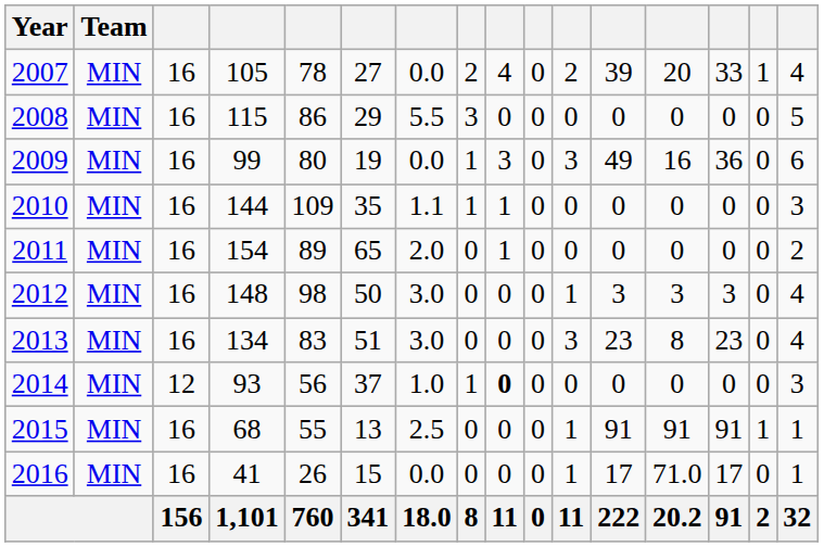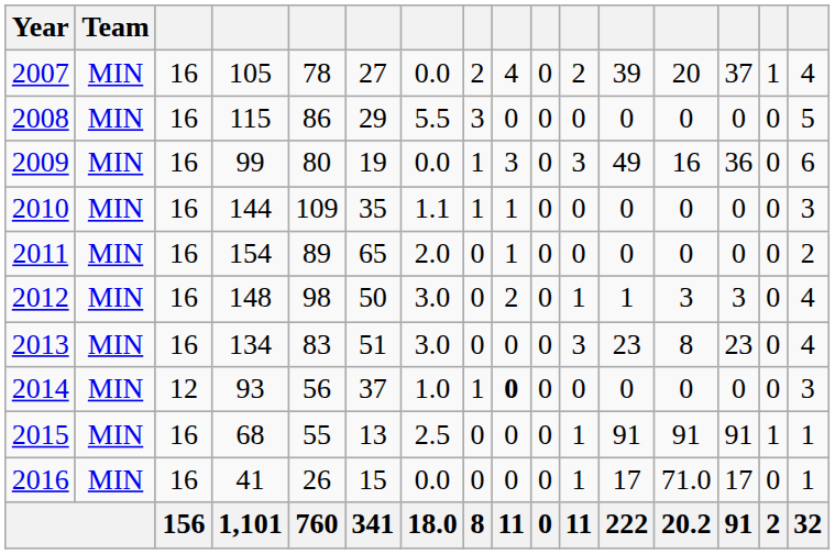2007 | column 14: 33 -> 37
2012 | column 9: 0 -> 2
2012 | column 12: 3 -> 1
